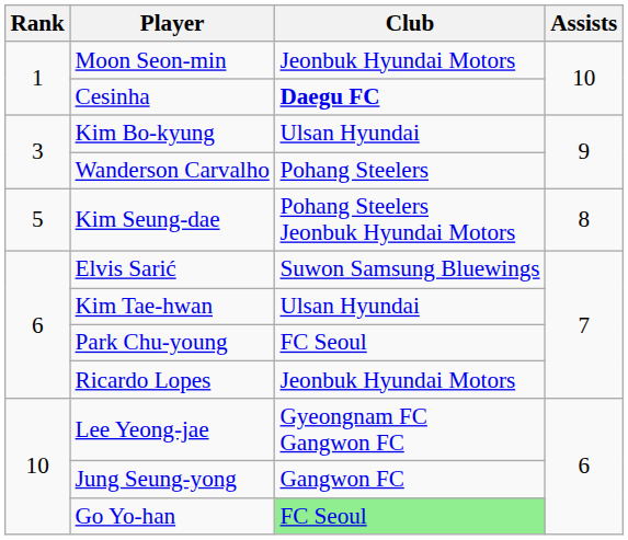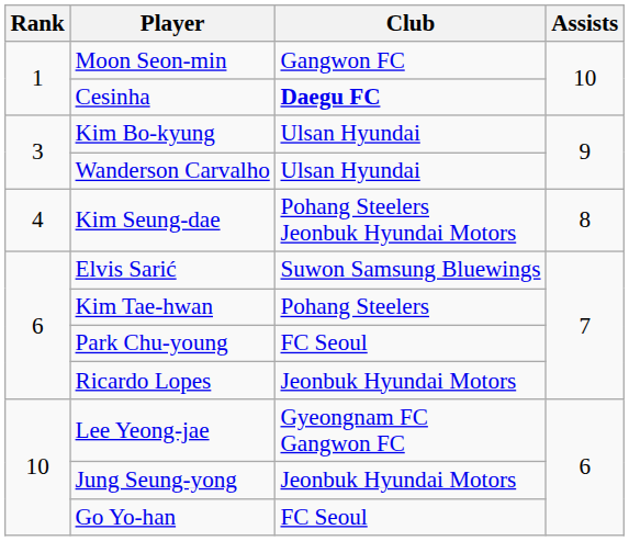Moon Seon-min | Club: Jeonbuk Hyundai Motors -> Gangwon FC
Wanderson Carvalho | Club: Pohang Steelers -> Ulsan Hyundai
Kim Seung-dae | Rank: 5 -> 4
Kim Tae-hwan | Club: Ulsan Hyundai -> Pohang Steelers
Jung Seung-yong | Club: Gangwon FC -> Jeonbuk Hyundai Motors
Go Yo-han | Club: lightgreen background -> no background
